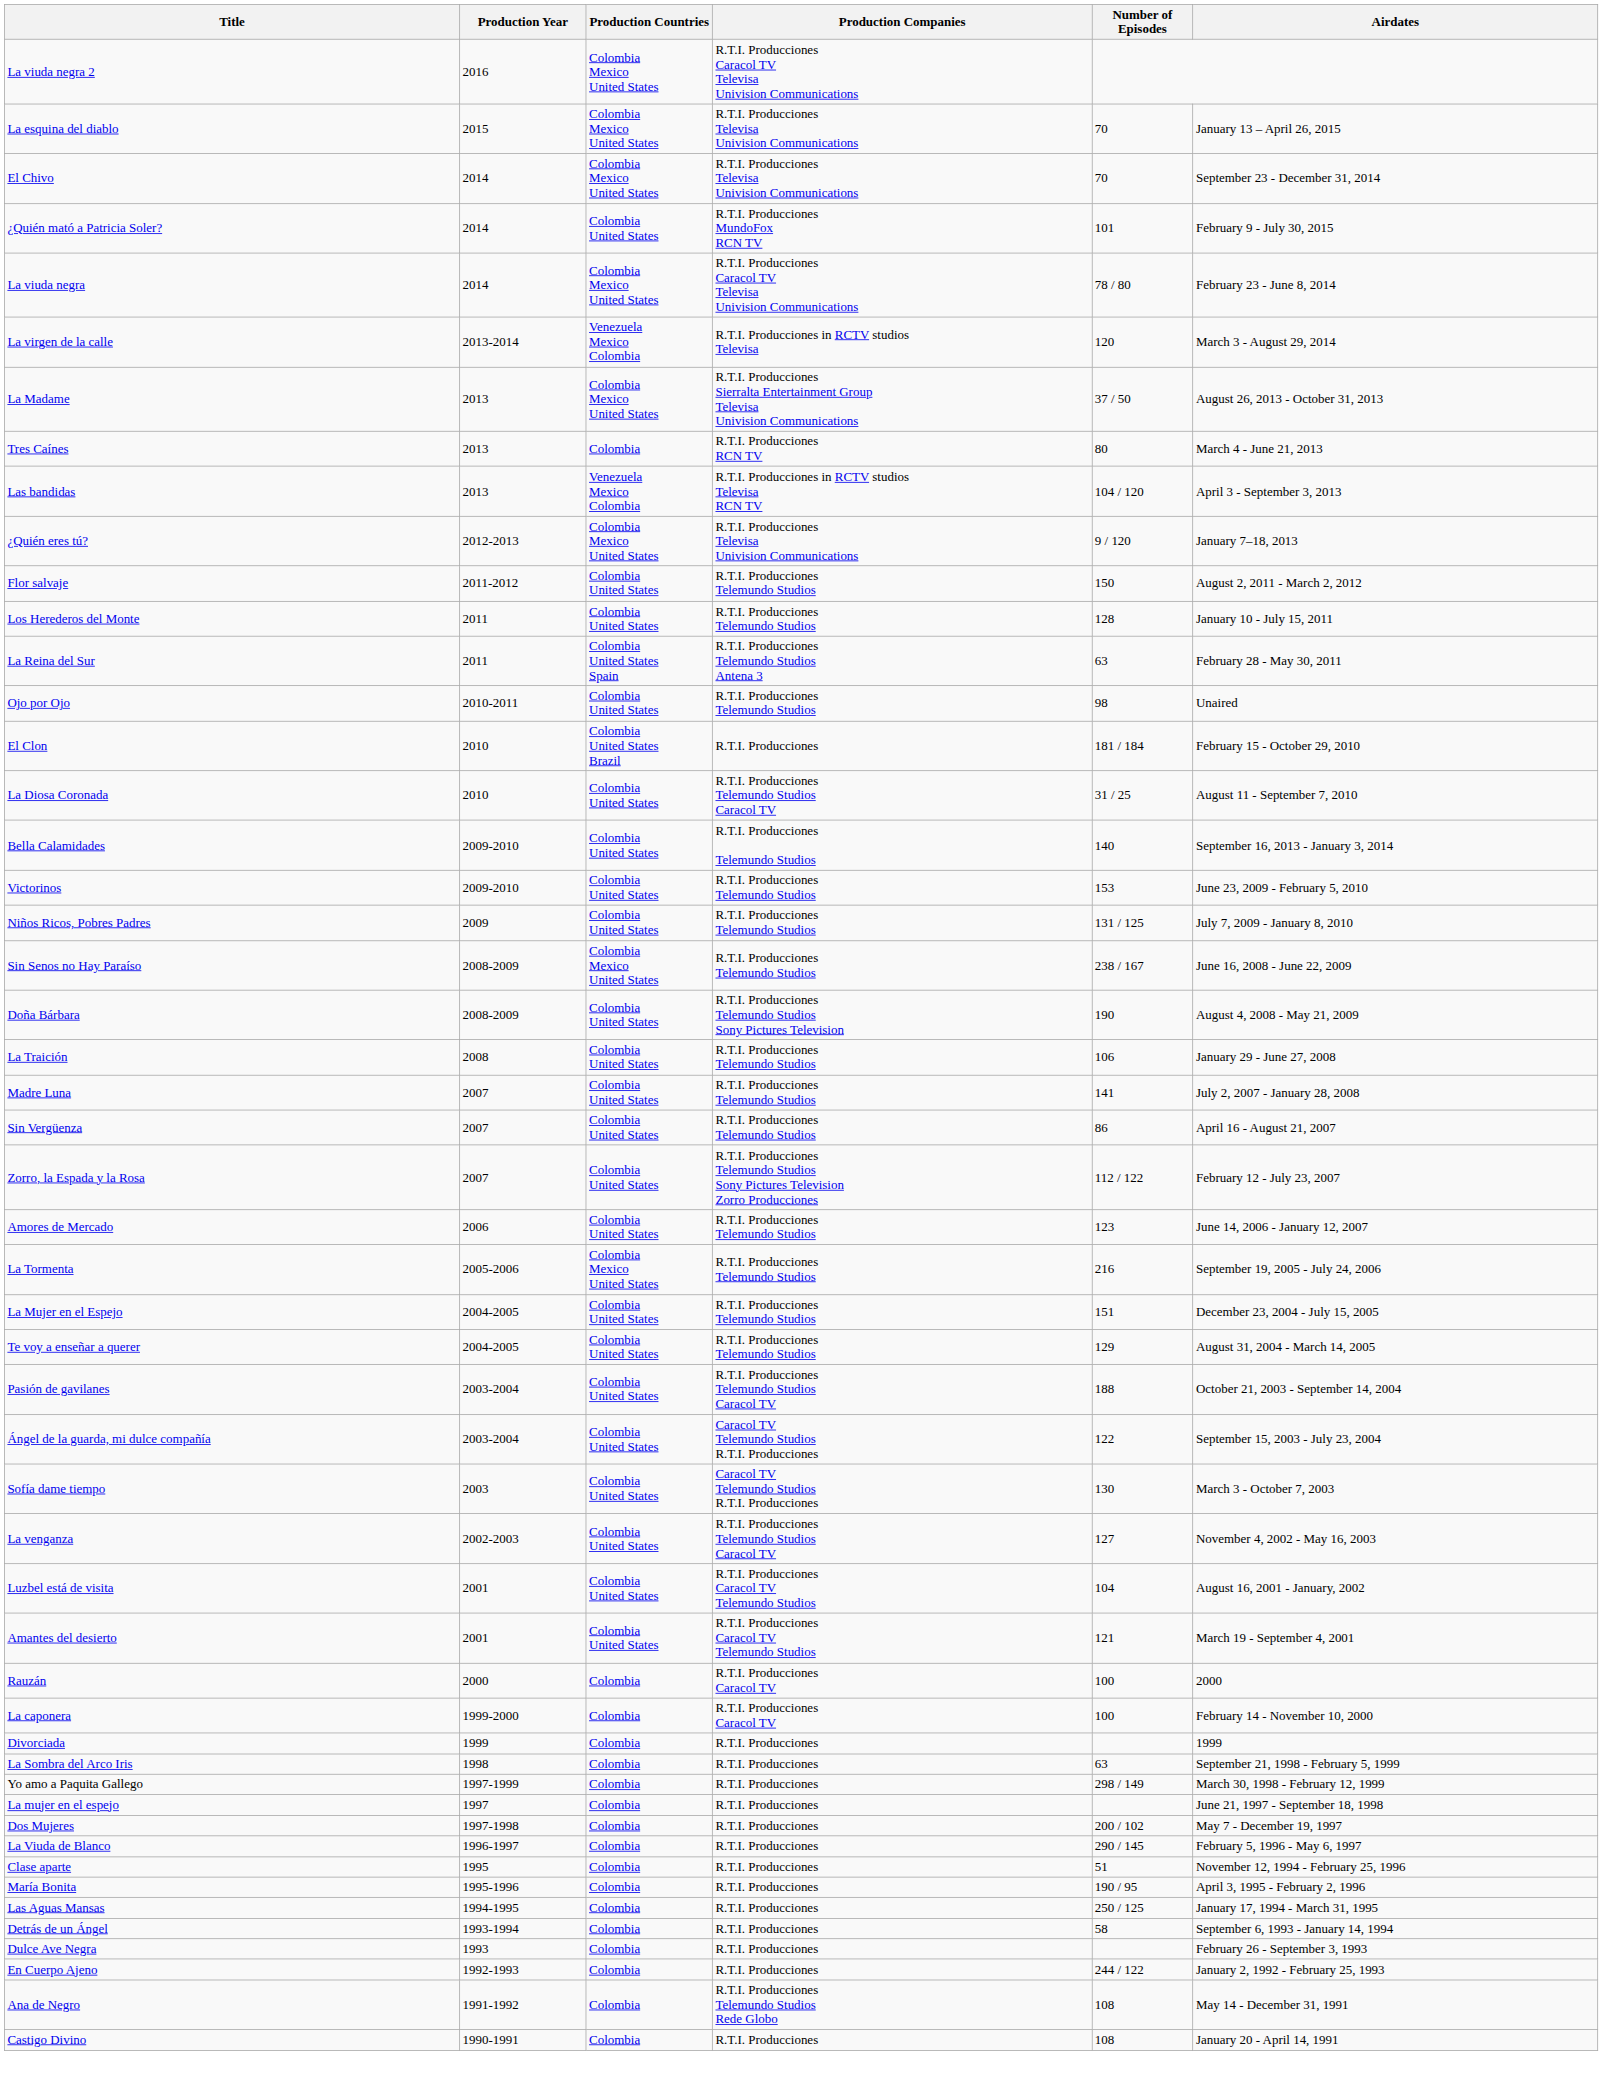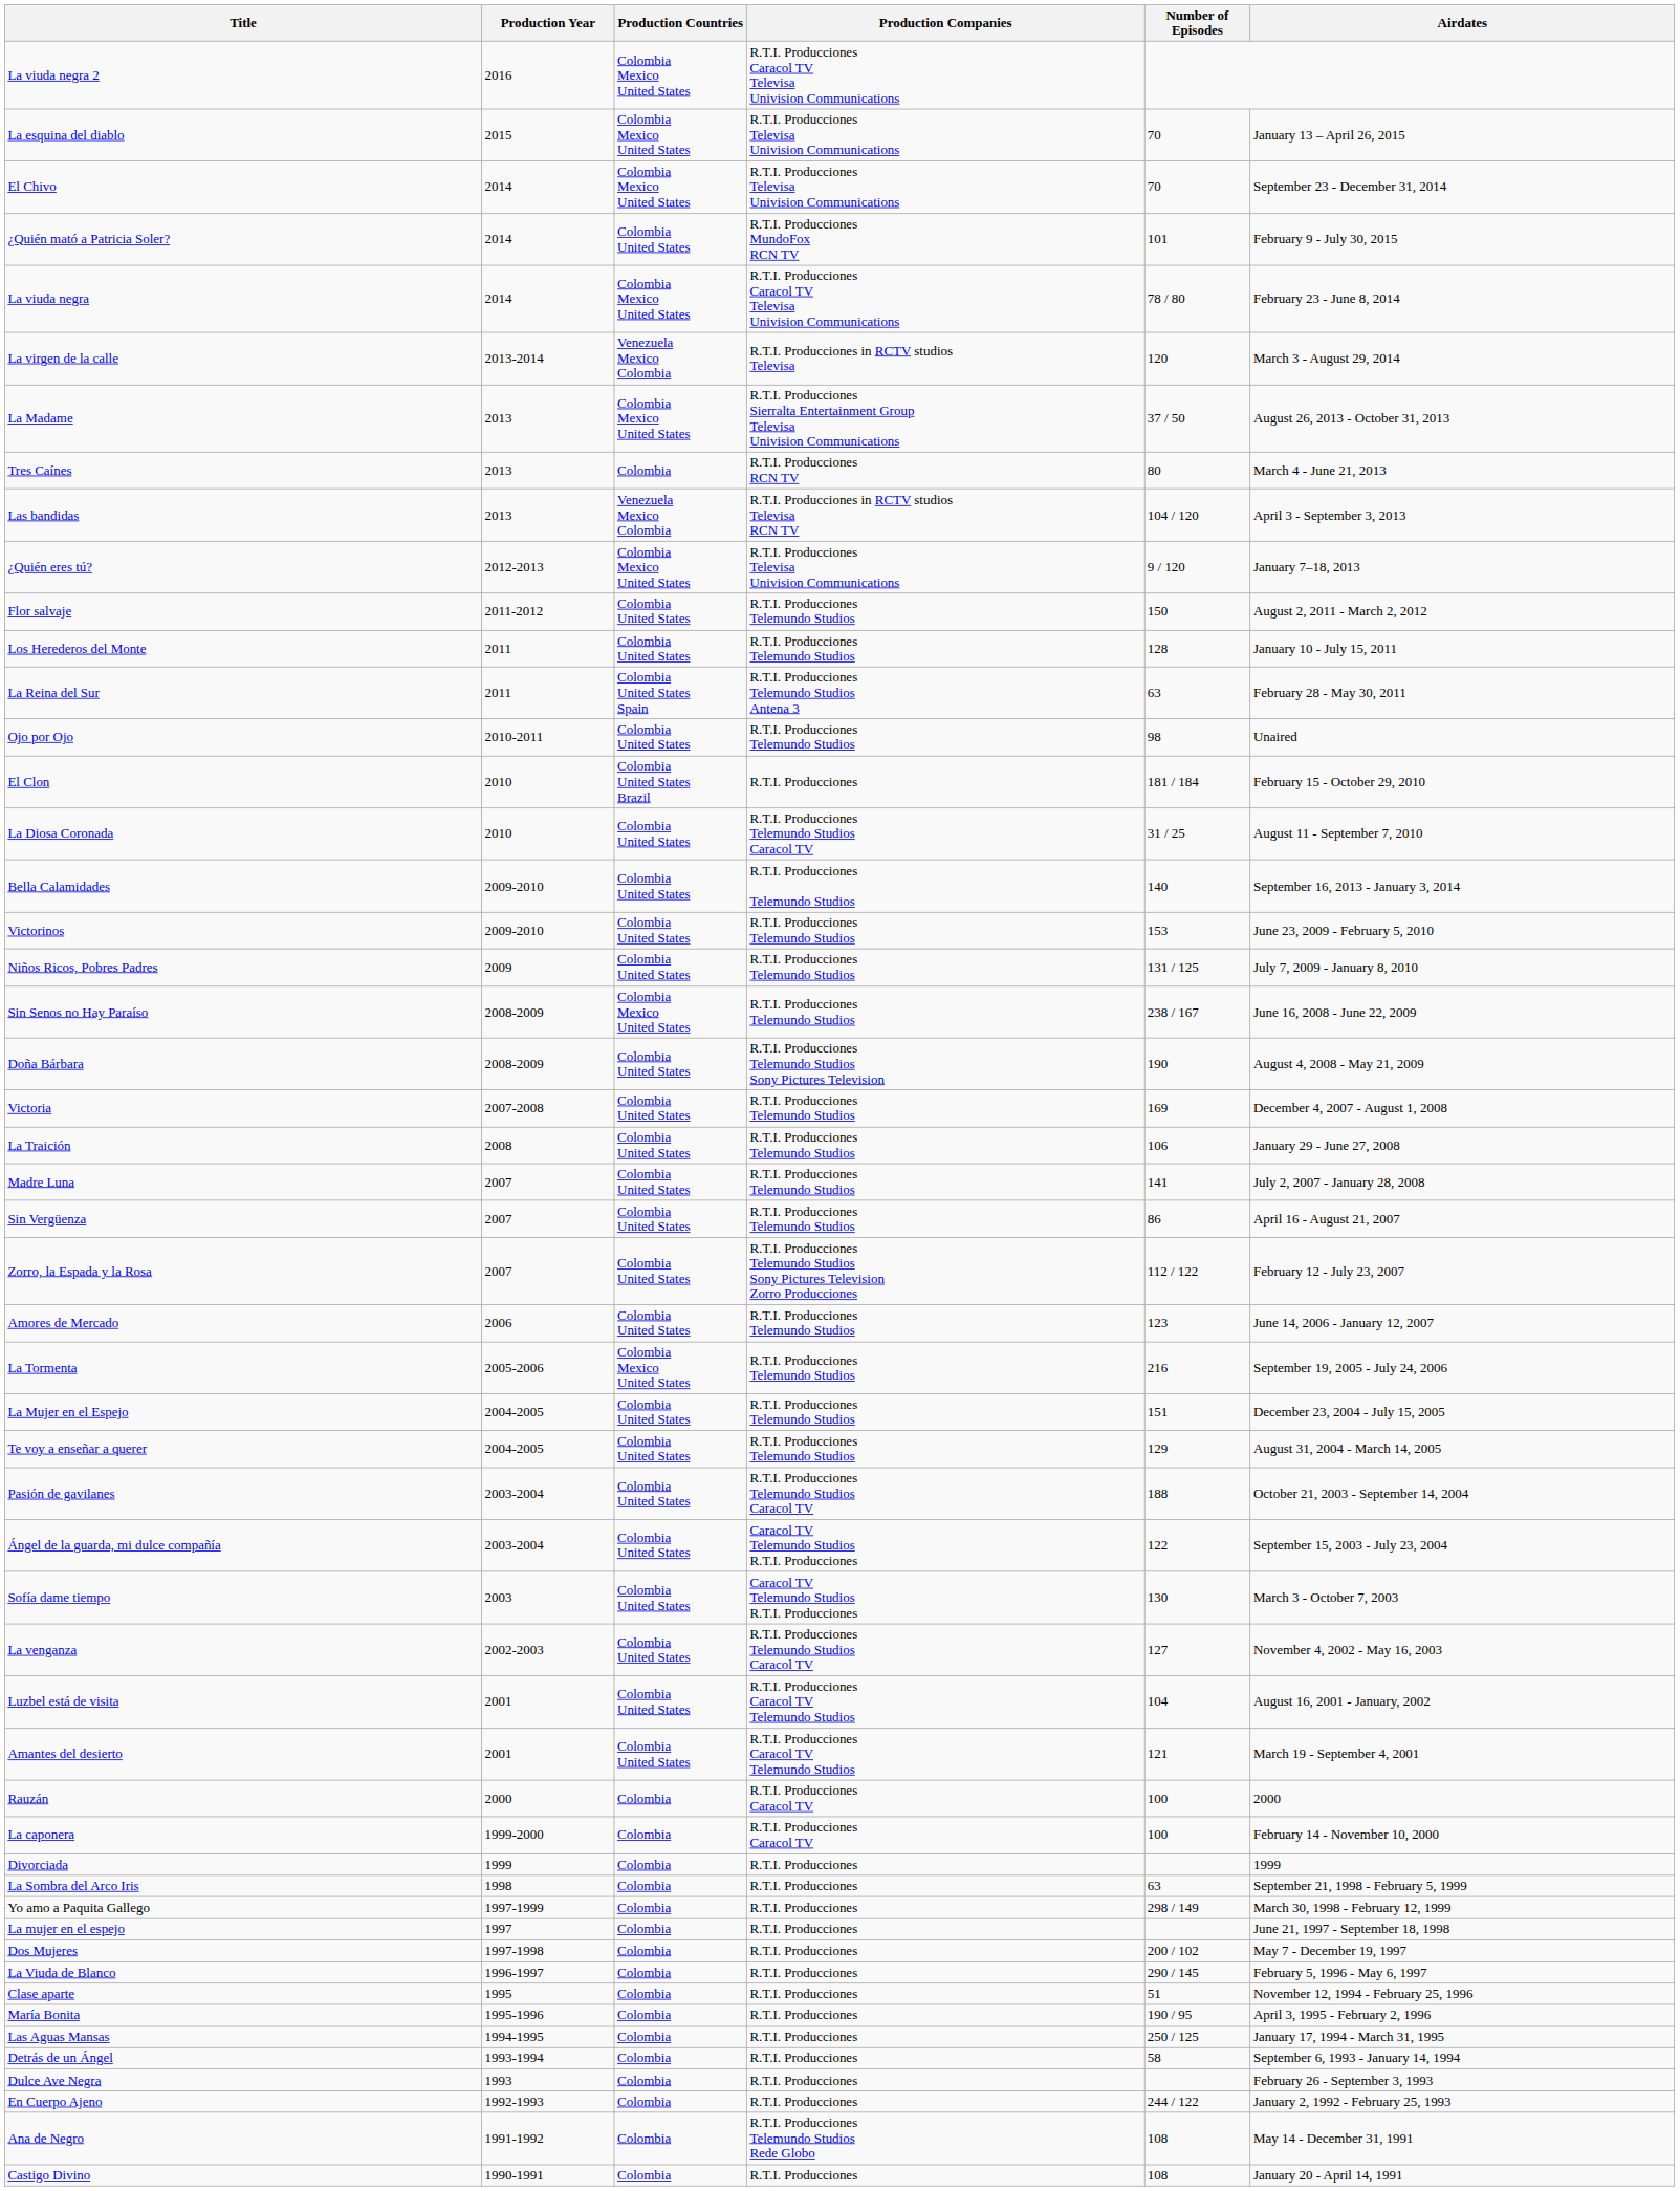+ row: Victoria | 2007-2008 | Colombia United States | R.T.I. Producciones Telemundo Studios | 169 | December 4, 2007 - August 1, 2008
